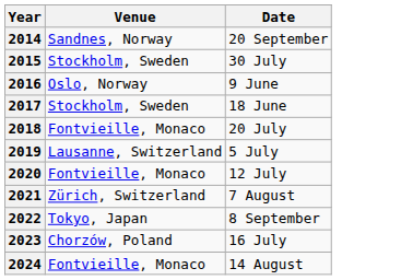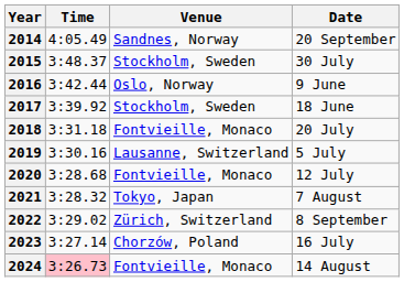+ column: Time | 4:05.49 | 3:48.37 | 3:42.44 | 3:39.92 | 3:31.18 | 3:30.16 | 3:28.68 | 3:28.32 | 3:29.02 | 3:27.14 | 3:26.73
2021 | Venue: Zürich, Switzerland -> Tokyo, Japan
2022 | Venue: Tokyo, Japan -> Zürich, Switzerland
